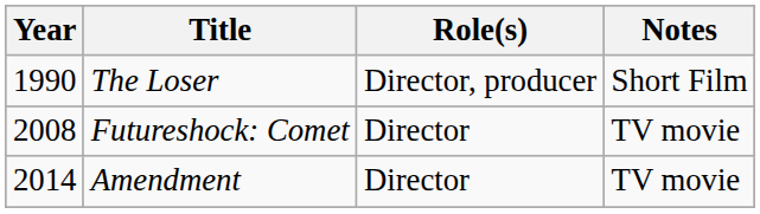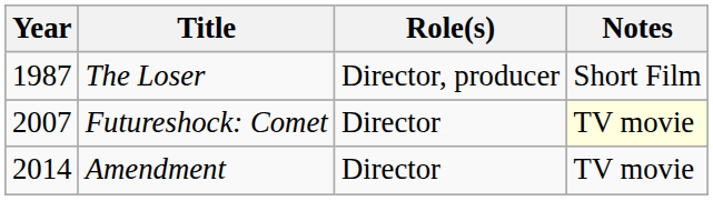The Loser | Year: 1990 -> 1987
Futureshock: Comet | Year: 2008 -> 2007
Futureshock: Comet | Notes: no background -> lightyellow background
